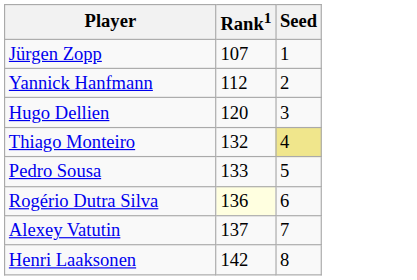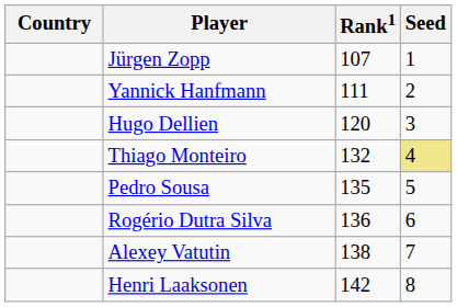+ column: Country
Yannick Hanfmann | Rank1: 112 -> 111
Pedro Sousa | Rank1: 133 -> 135
Rogério Dutra Silva | Rank1: lightyellow background -> no background
Alexey Vatutin | Rank1: 137 -> 138
